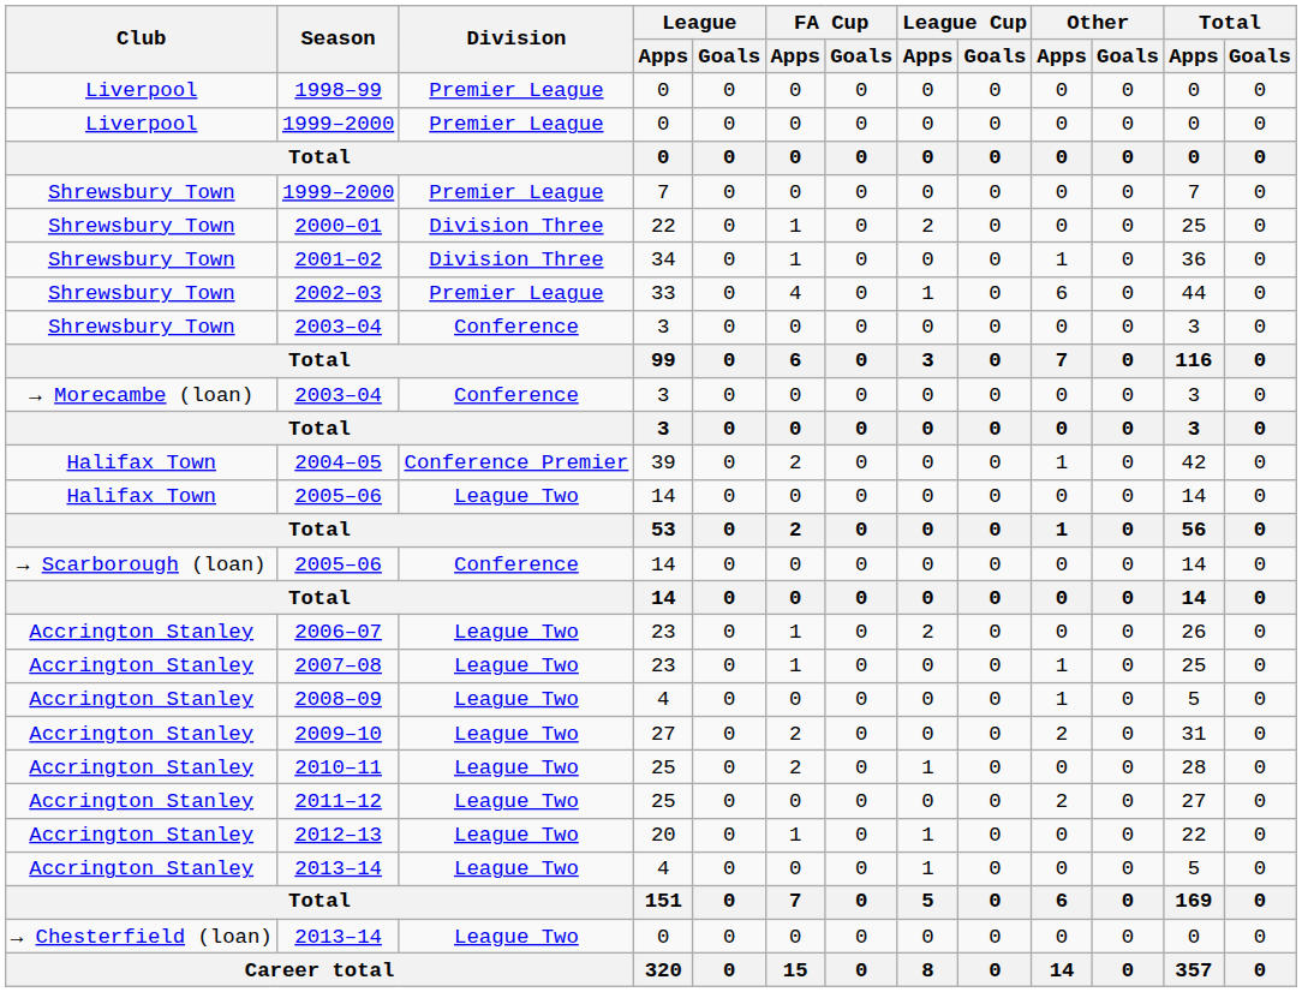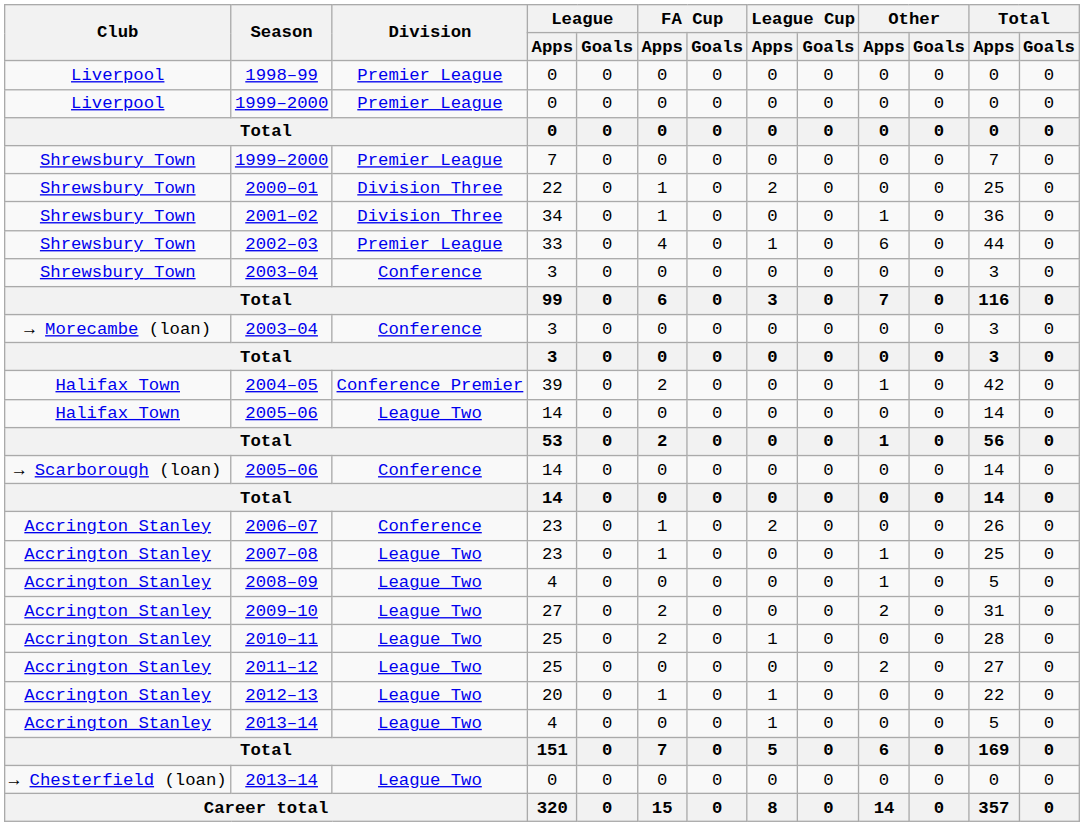2006–07 | Division: League Two -> Conference
